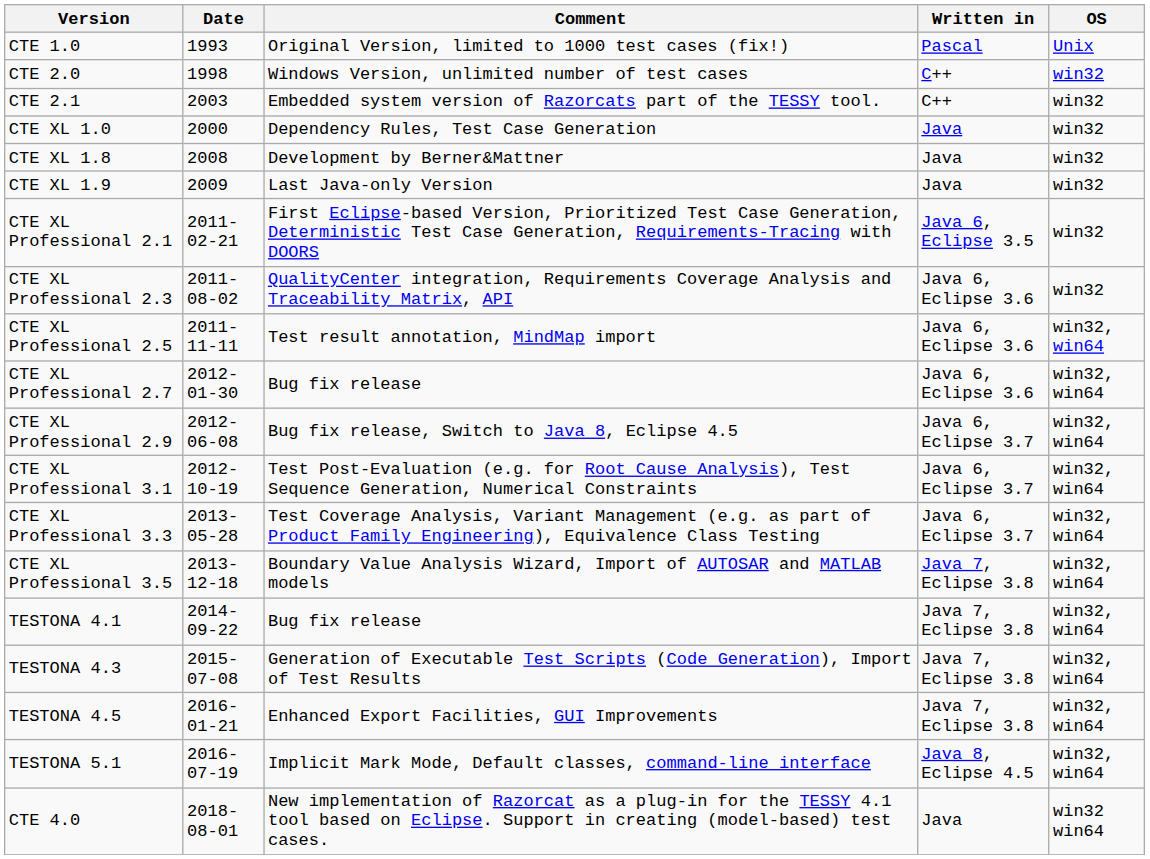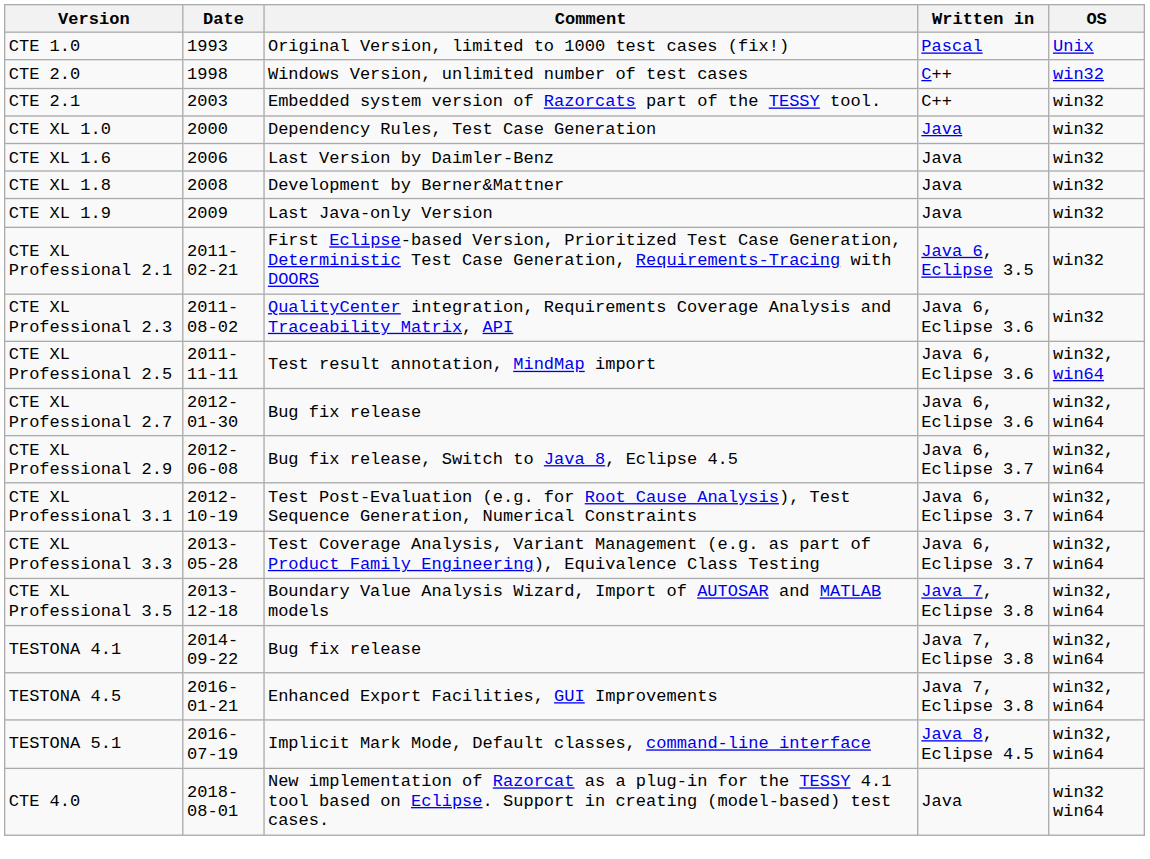+ row: CTE XL 1.6 | 2006 | Last Version by Daimler-Benz | Java | win32
- row: TESTONA 4.3 | 2015-07-08 | Generation of Executable Test Scripts (Code Generation), Import of Test Results | Java 7, Eclipse 3.8 | win32, win64
